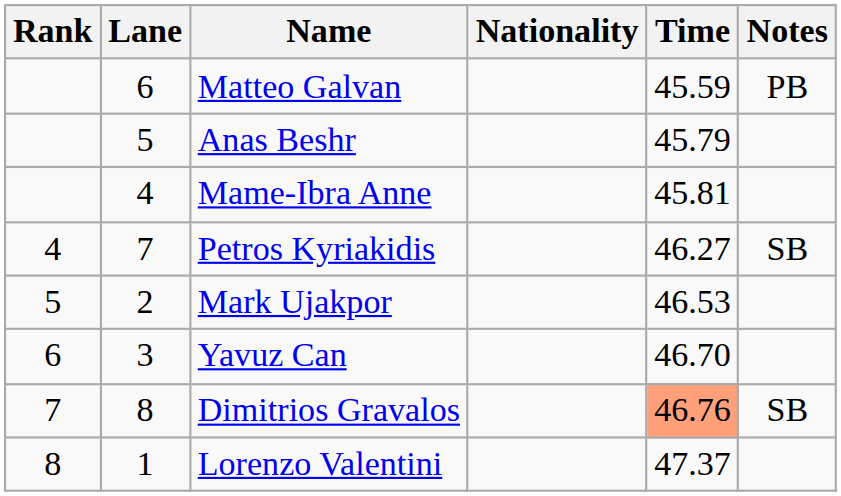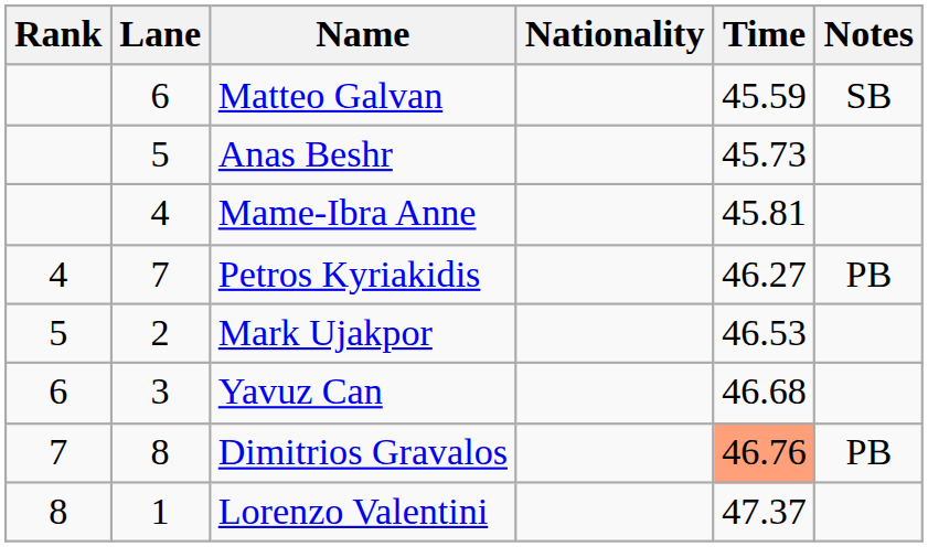Matteo Galvan | Notes: PB -> SB
Anas Beshr | Time: 45.79 -> 45.73
Petros Kyriakidis | Notes: SB -> PB
Yavuz Can | Time: 46.70 -> 46.68
Dimitrios Gravalos | Notes: SB -> PB
